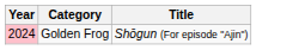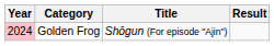+ column: Result
